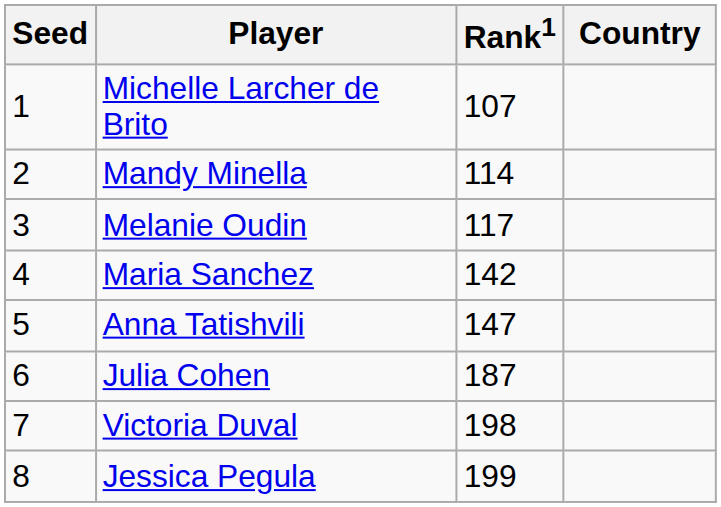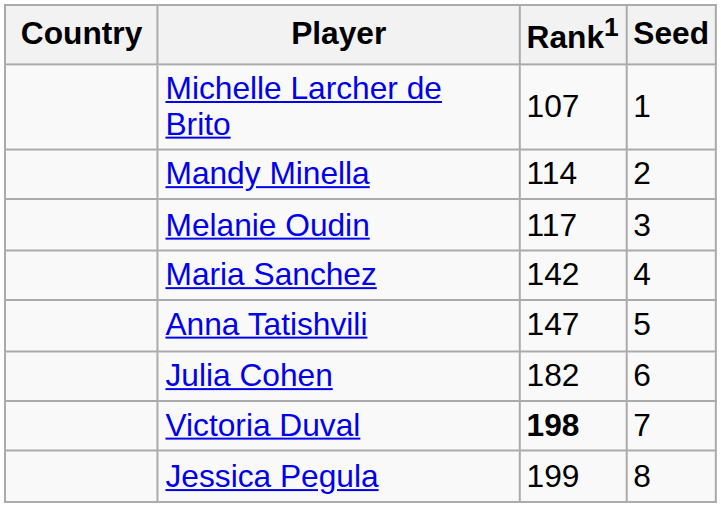columns swapped: Country <-> Seed
Julia Cohen | Rank1: 187 -> 182
Victoria Duval | Rank1: normal -> bold
